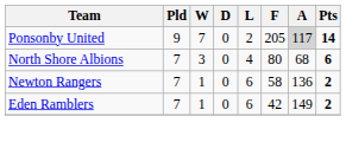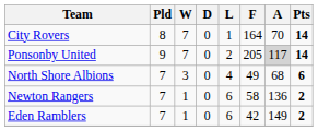+ row: City Rovers | 8 | 7 | 0 | 1 | 164 | 70 | 14
North Shore Albions | F: 80 -> 49
